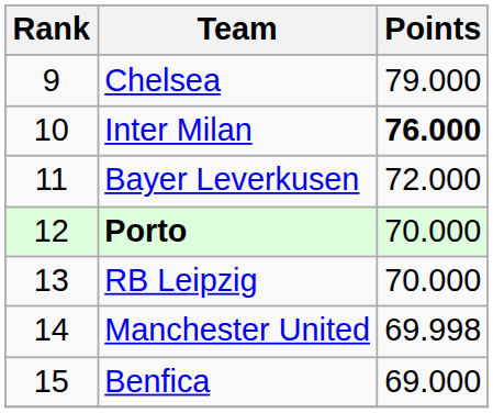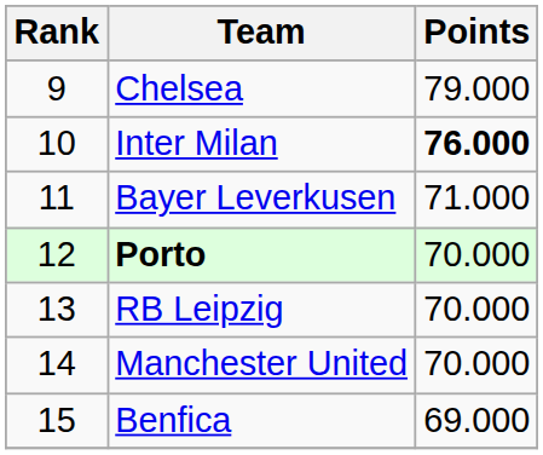Bayer Leverkusen | Points: 72.000 -> 71.000
Manchester United | Points: 69.998 -> 70.000
